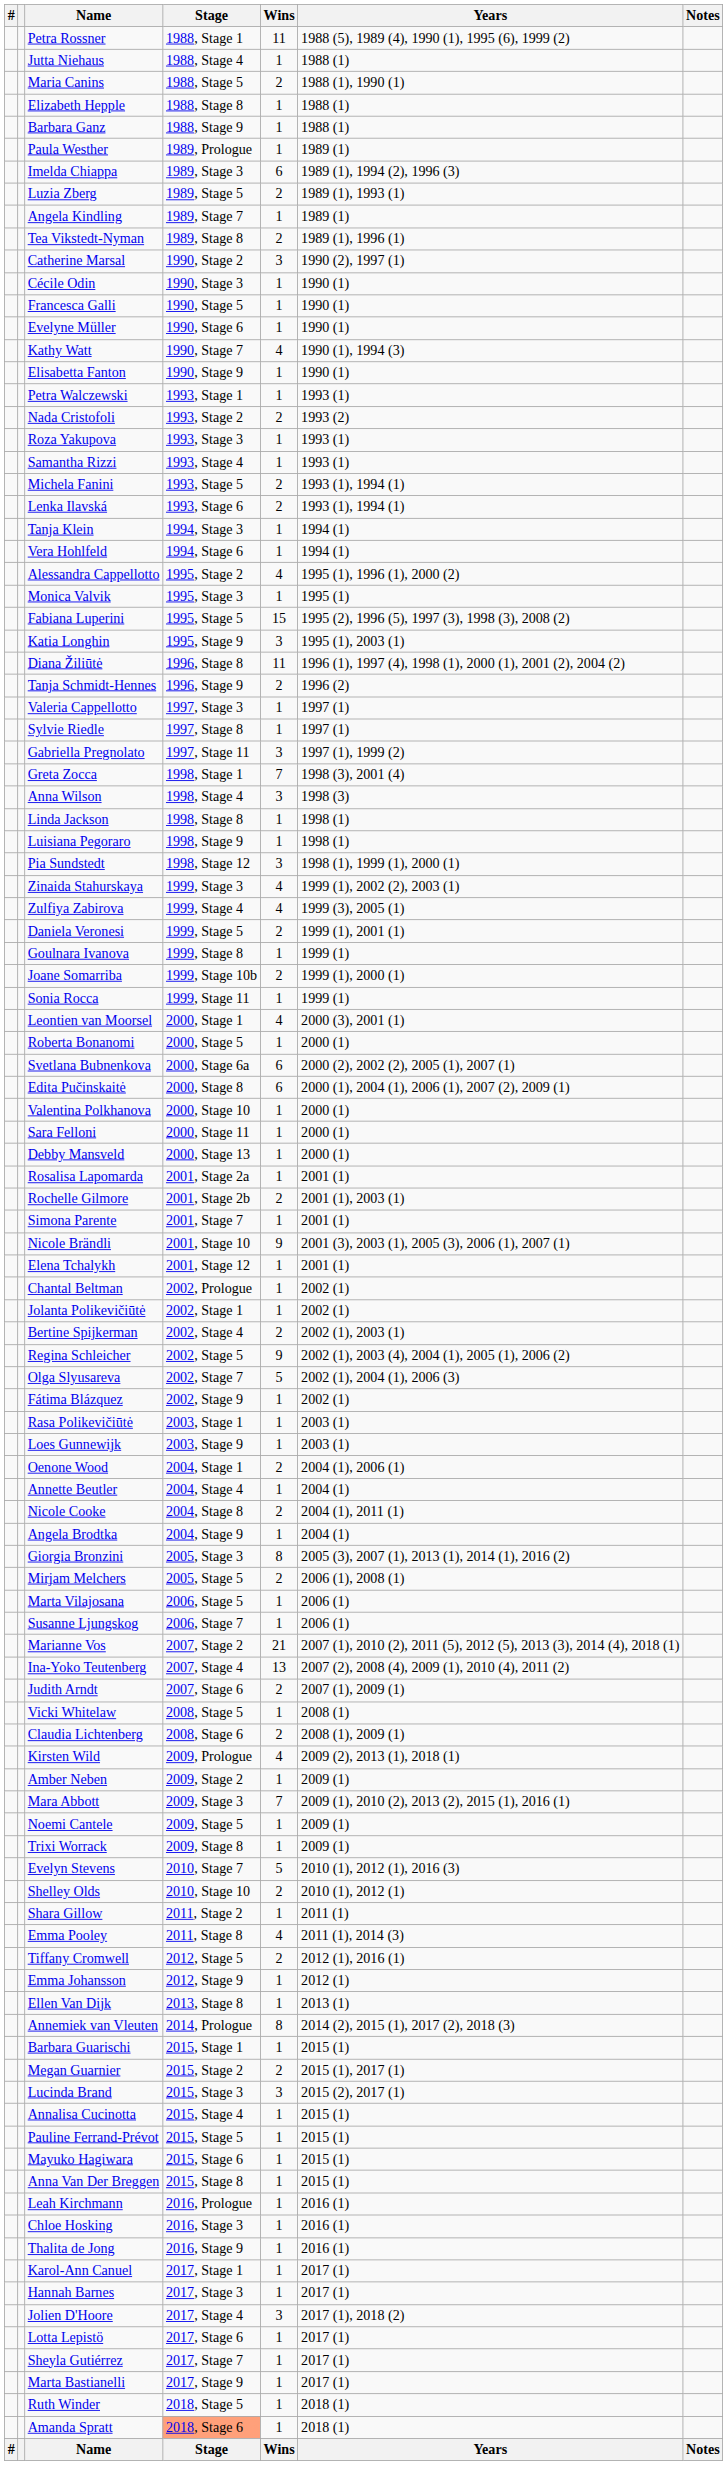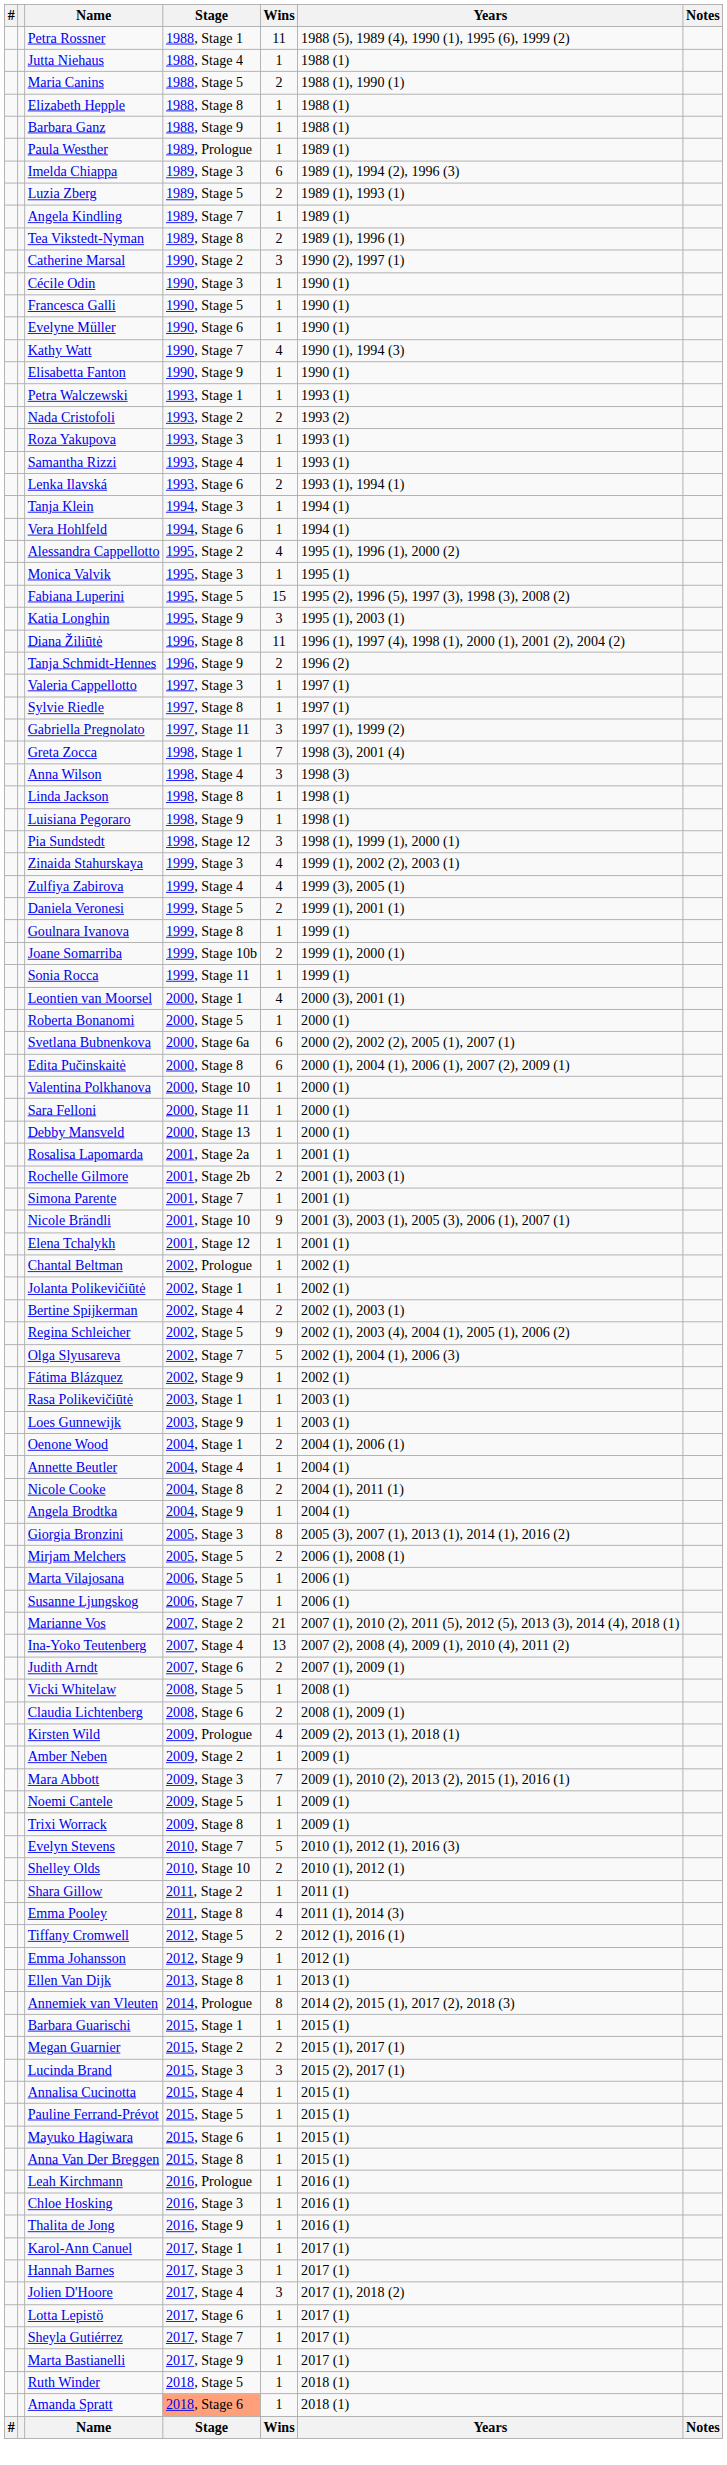- row: Michela Fanini | 1993, Stage 5 | 2 | 1993 (1), 1994 (1)
